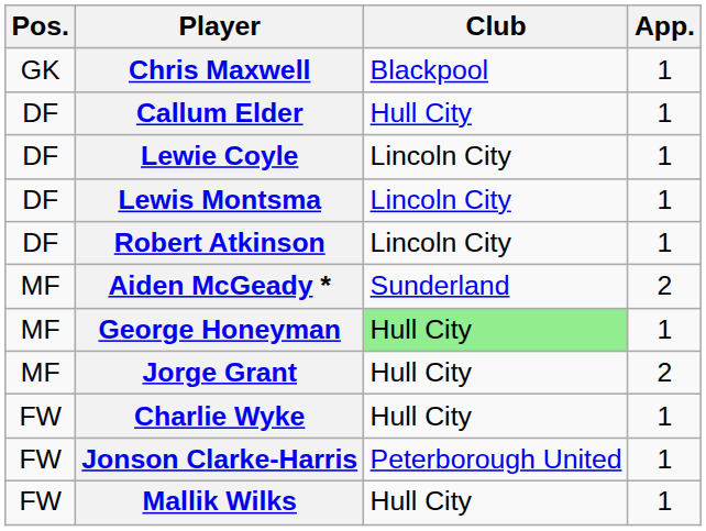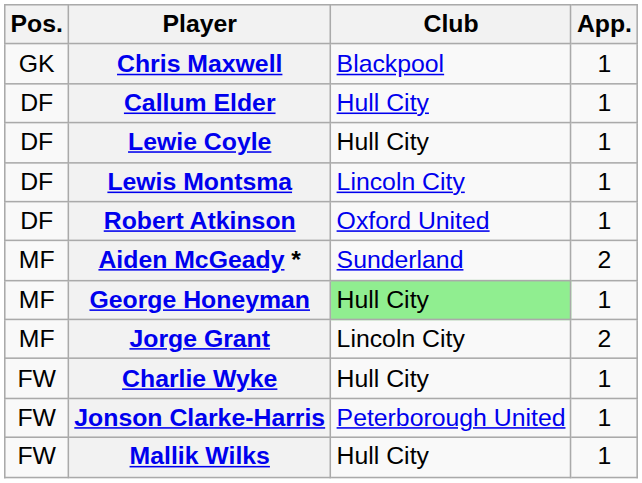Lewie Coyle | Club: Lincoln City -> Hull City
Robert Atkinson | Club: Lincoln City -> Oxford United
Jorge Grant | Club: Hull City -> Lincoln City
